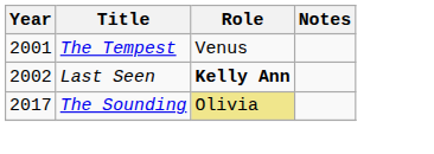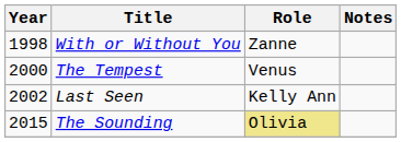+ row: 1998 | With or Without You | Zanne
The Tempest | Year: 2001 -> 2000
Last Seen | Role: bold -> normal
The Sounding | Year: 2017 -> 2015
